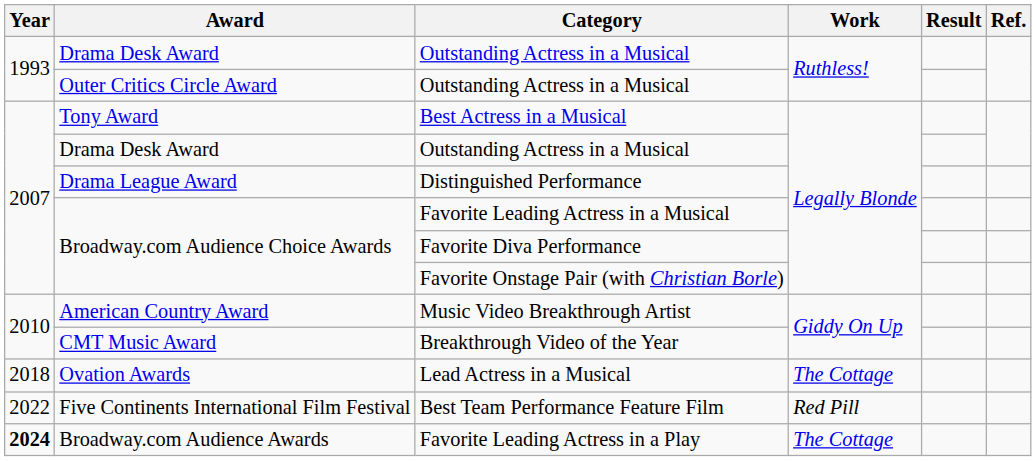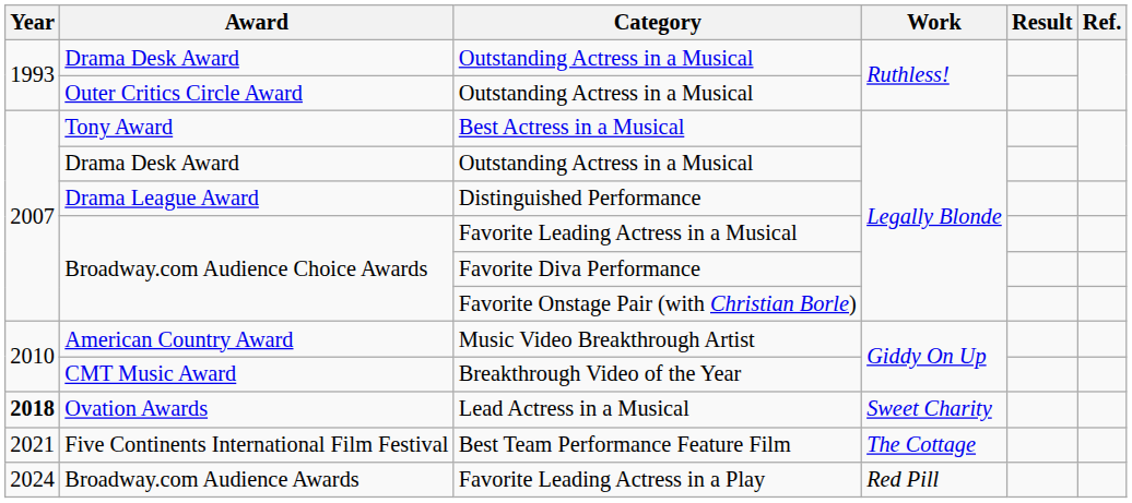Lead Actress in a Musical | Year: normal -> bold
Lead Actress in a Musical | Work: The Cottage -> Sweet Charity
Best Team Performance Feature Film | Year: 2022 -> 2021
Best Team Performance Feature Film | Work: Red Pill -> The Cottage
Favorite Leading Actress in a Play | Year: bold -> normal
Favorite Leading Actress in a Play | Work: The Cottage -> Red Pill
